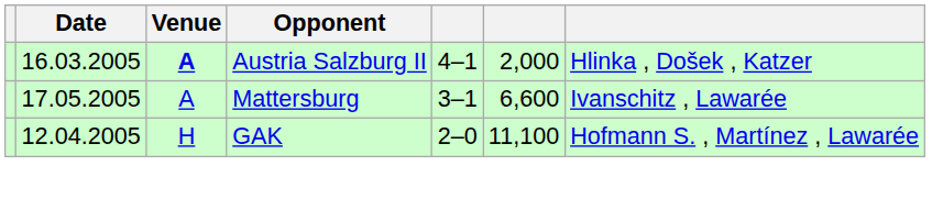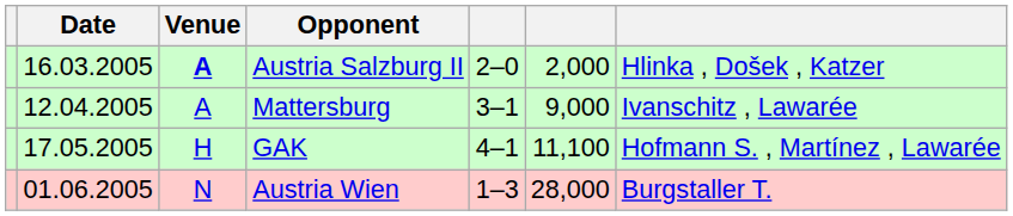Austria Salzburg II | column 5: 4–1 -> 2–0
Mattersburg | Date: 17.05.2005 -> 12.04.2005
Mattersburg | column 6: 6,600 -> 9,000
GAK | Date: 12.04.2005 -> 17.05.2005
GAK | column 5: 2–0 -> 4–1
+ row: 01.06.2005 | N | Austria Wien | 1–3 | 28,000 | Burgstaller T.
